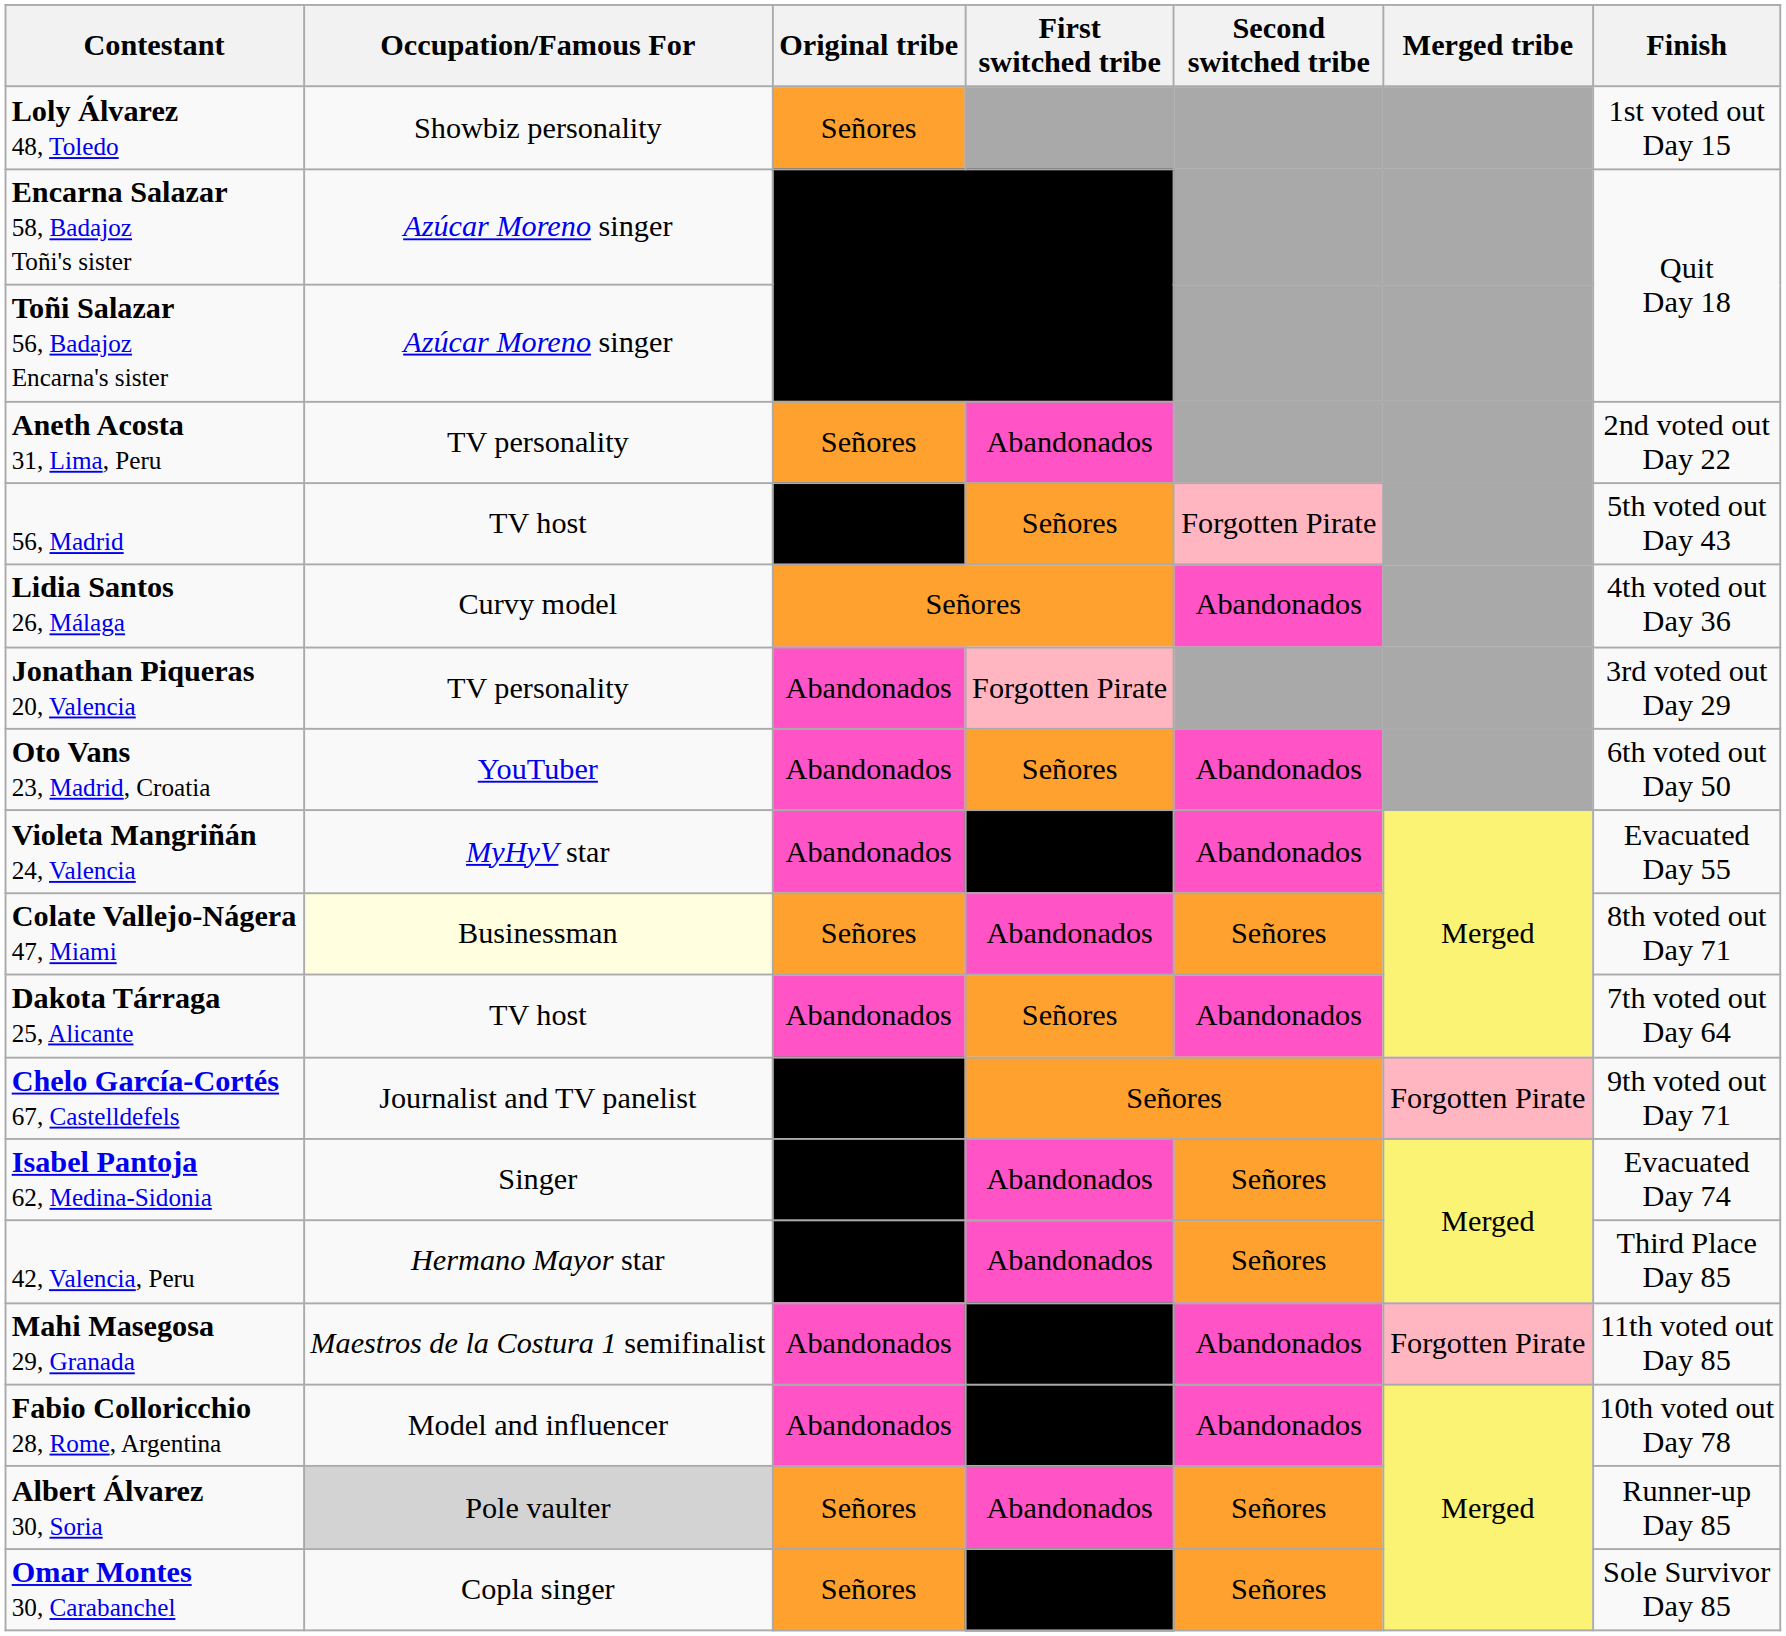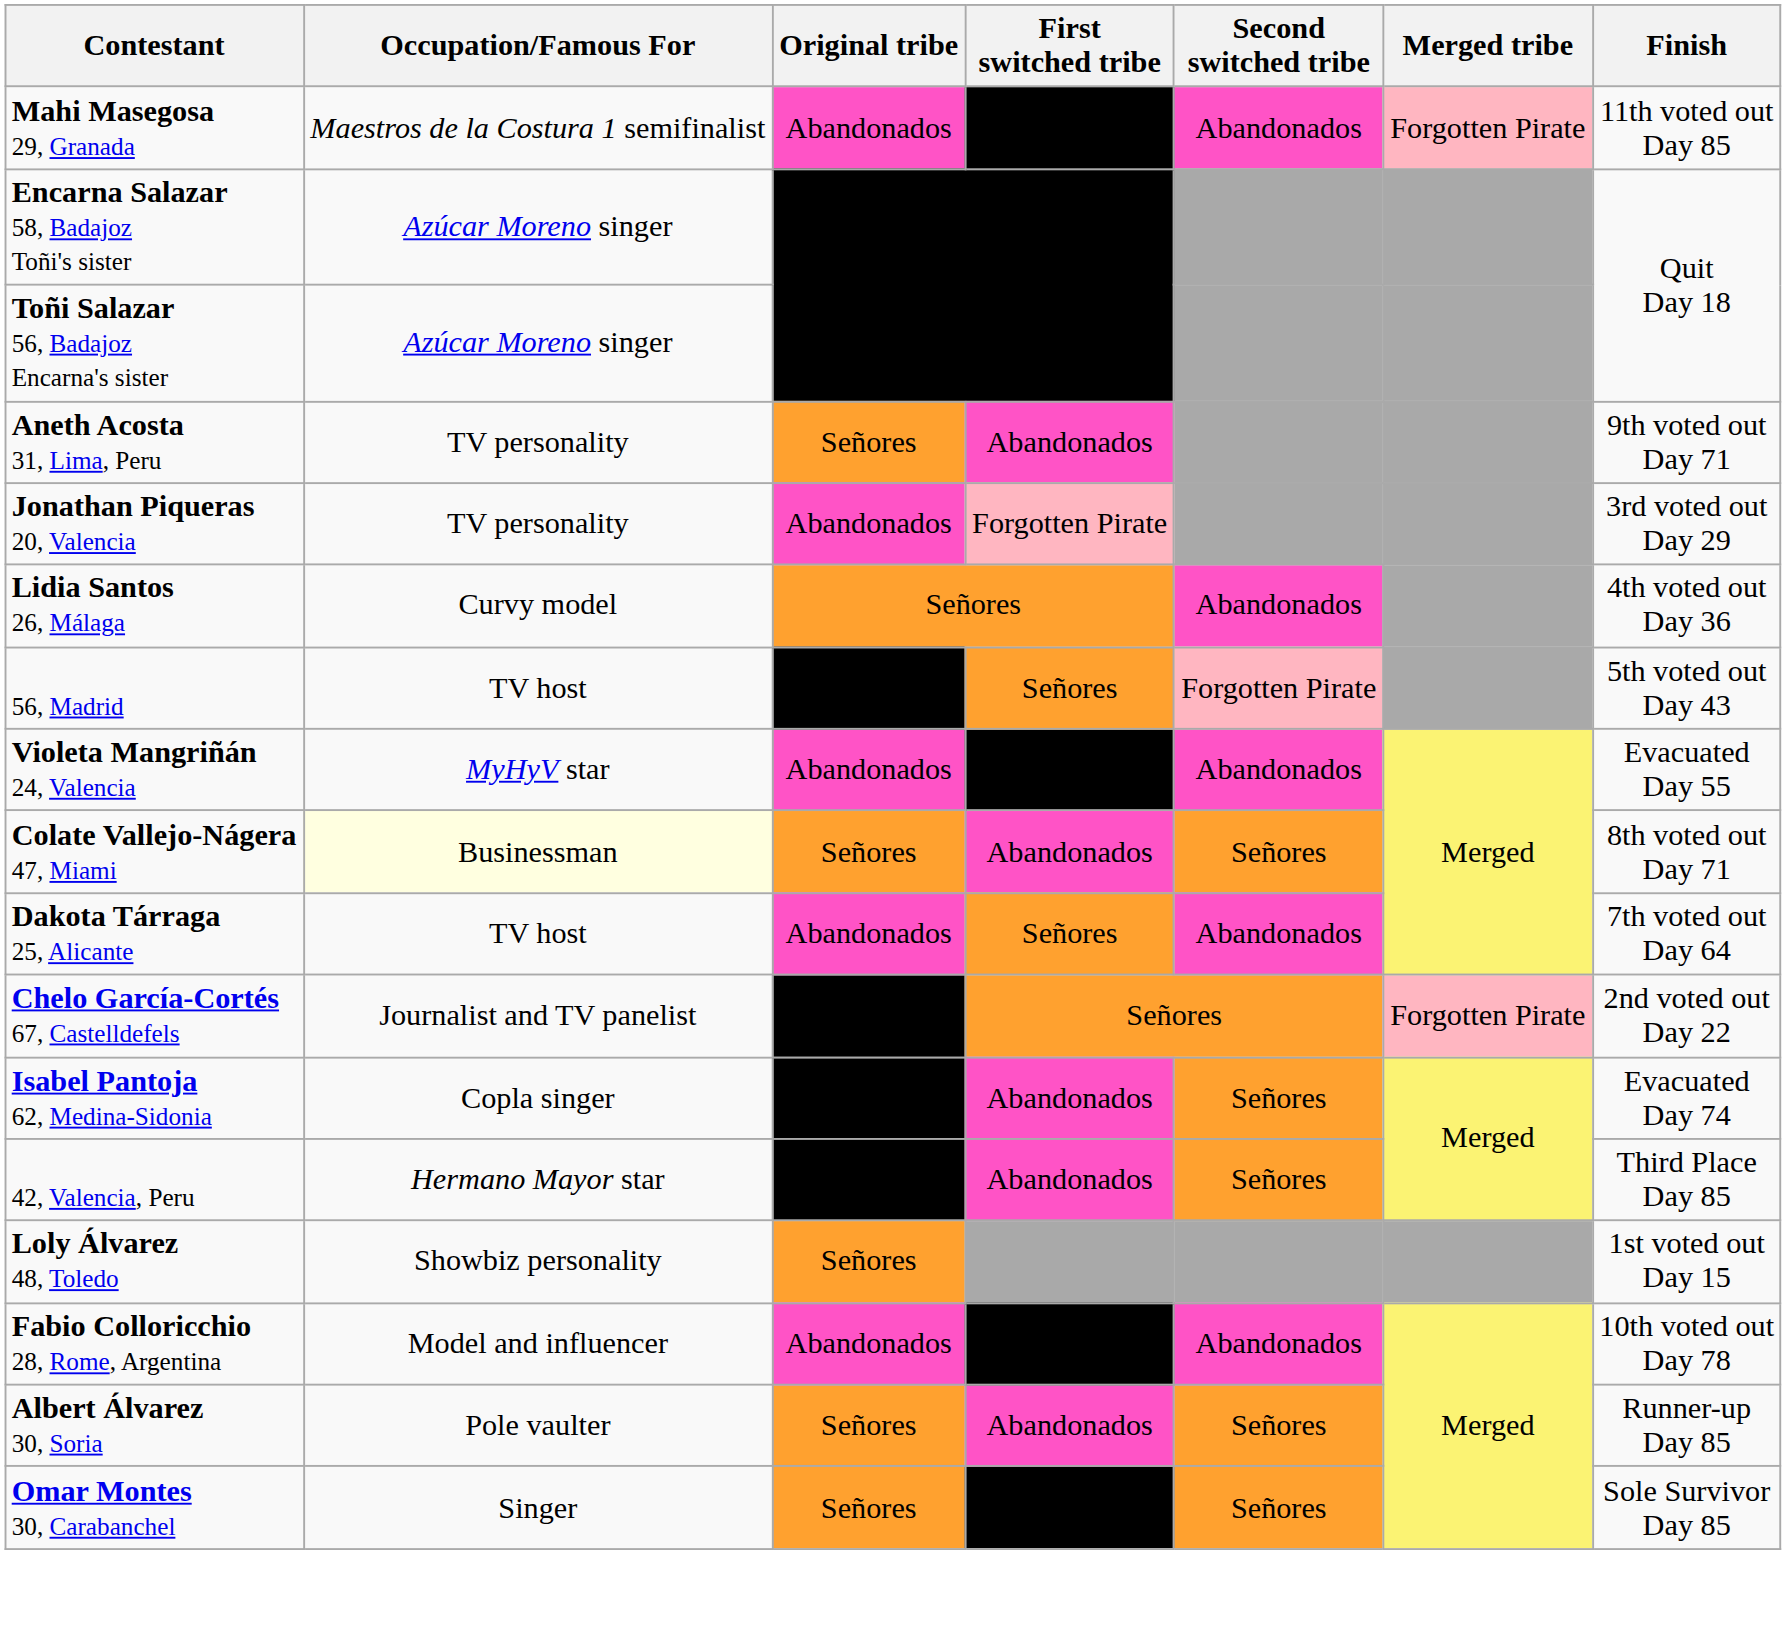rows swapped: Loly Álvarez 48, Toledo <-> Mahi Masegosa 29, Granada
Aneth Acosta 31, Lima, Peru | Finish: 2nd voted out Day 22 -> 9th voted out Day 71
rows swapped: Jonathan Piqueras 20, Valencia <-> 56, Madrid
- row: Oto Vans 23, Madrid, Croatia | YouTuber | Abandonados | Señores | Abandonados | 6th voted out Day 50
Chelo García-Cortés 67, Castelldefels | Original tribe: bold -> normal
Chelo García-Cortés 67, Castelldefels | Finish: 9th voted out Day 71 -> 2nd voted out Day 22
Isabel Pantoja 62, Medina-Sidonia | Occupation/Famous For: Singer -> Copla singer
Albert Álvarez 30, Soria | Occupation/Famous For: lightgrey background -> no background
Omar Montes 30, Carabanchel | Occupation/Famous For: Copla singer -> Singer
